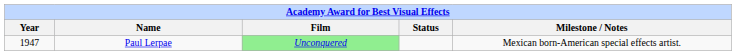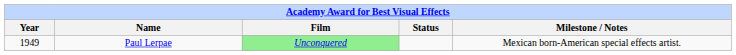Paul Lerpae | Year: 1947 -> 1949
